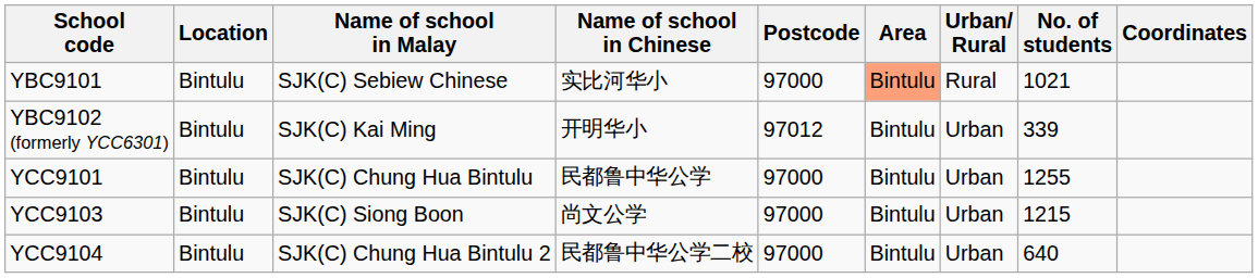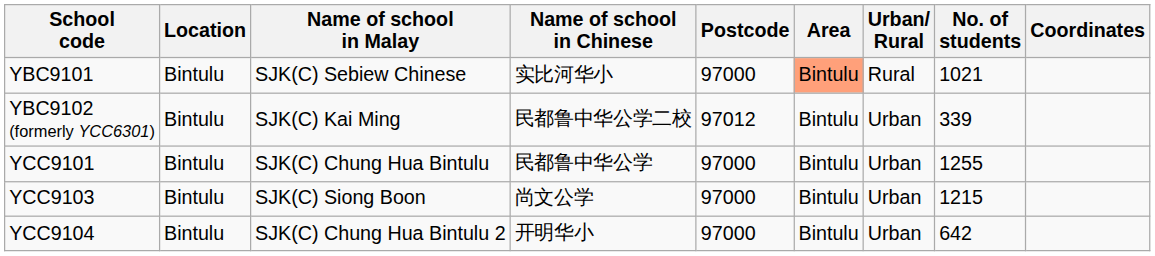YBC9102 (formerly YCC6301) | Name of school in Chinese: 开明华小 -> 民都鲁中华公学二校
YCC9104 | Name of school in Chinese: 民都鲁中华公学二校 -> 开明华小
YCC9104 | No. of students: 640 -> 642
